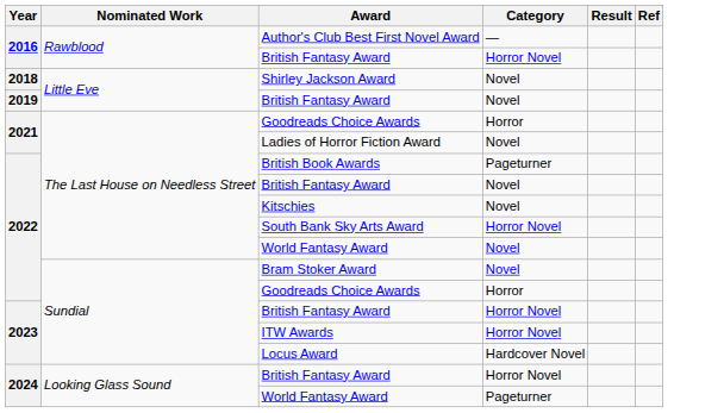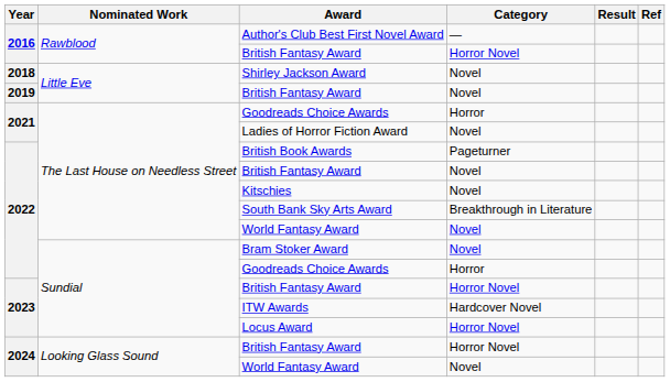South Bank Sky Arts Award | Category: Horror Novel -> Breakthrough in Literature
ITW Awards | Category: Horror Novel -> Hardcover Novel
Locus Award | Category: Hardcover Novel -> Horror Novel
2024 / World Fantasy Award | Category: Pageturner -> Novel
